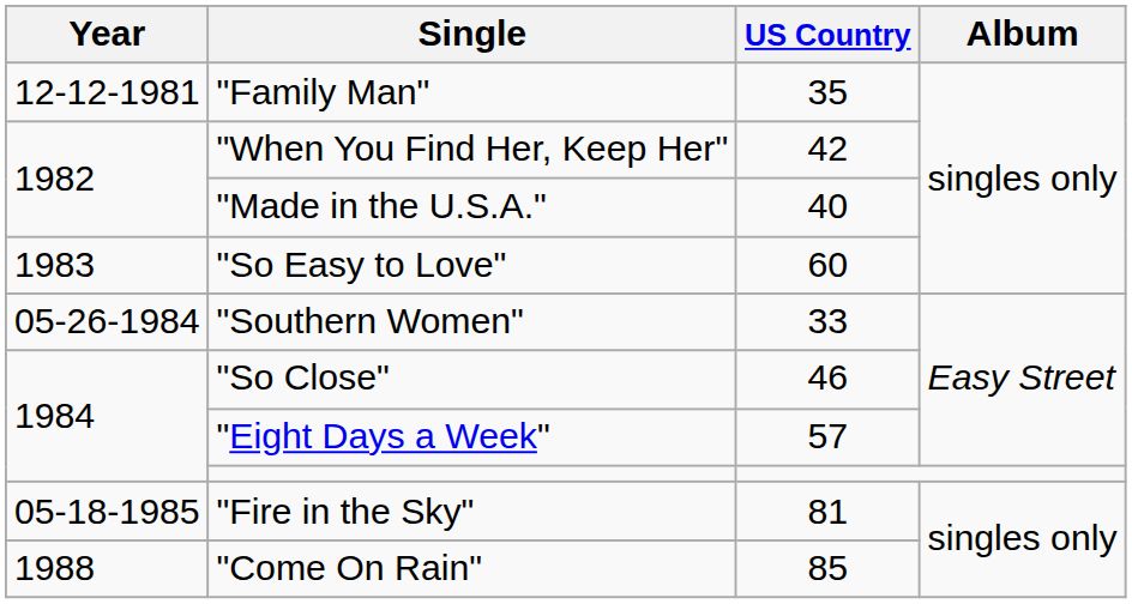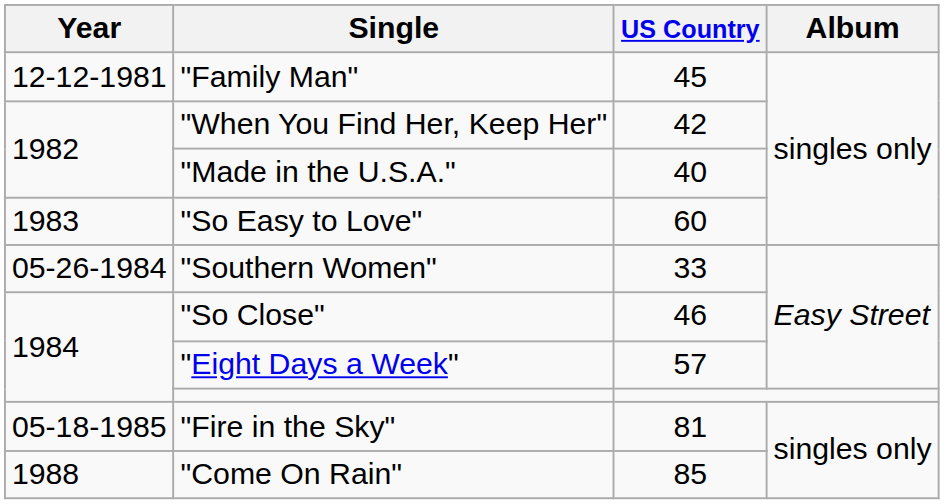"Family Man" | US Country: 35 -> 45
